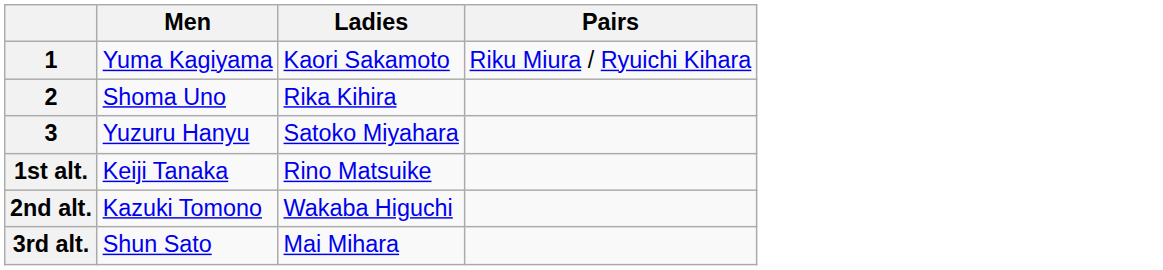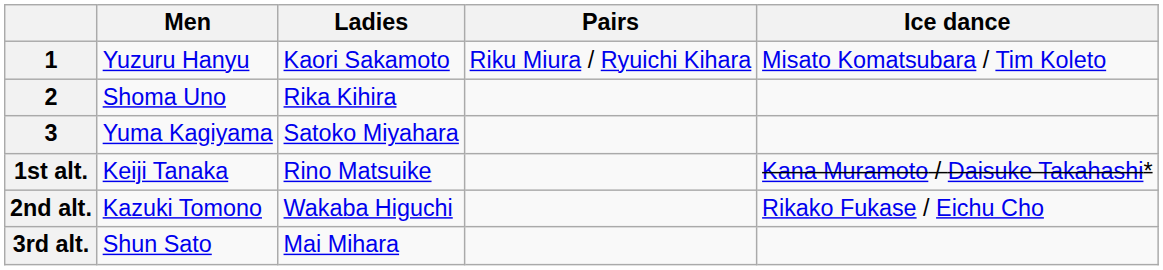+ column: Ice dance | Misato Komatsubara / Tim Koleto | Kana Muramoto / Daisuke Takahashi* | Rikako Fukase / Eichu Cho
1 | Men: Yuma Kagiyama -> Yuzuru Hanyu
3 | Men: Yuzuru Hanyu -> Yuma Kagiyama
